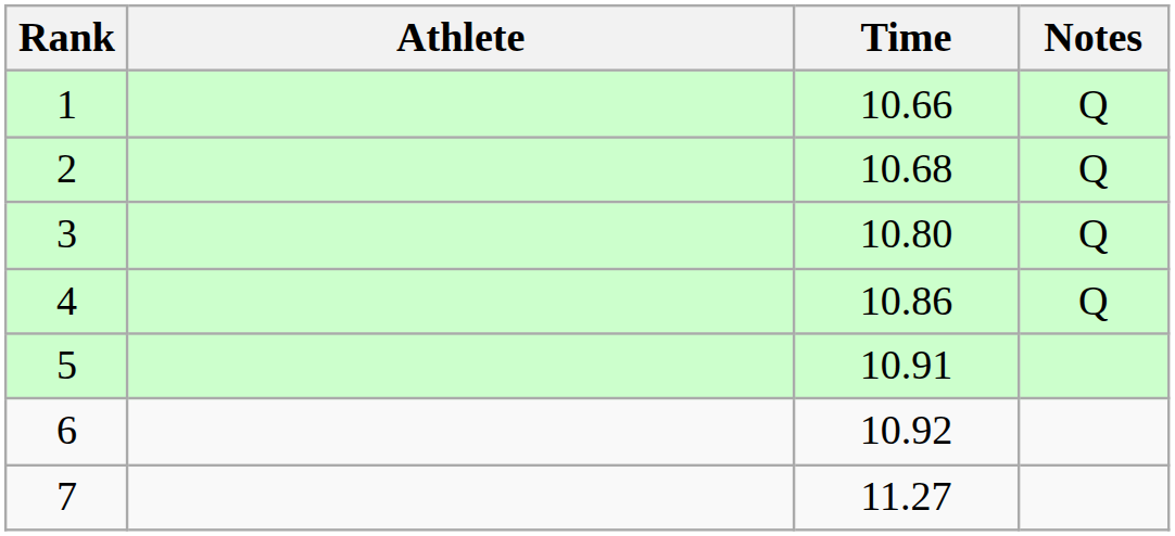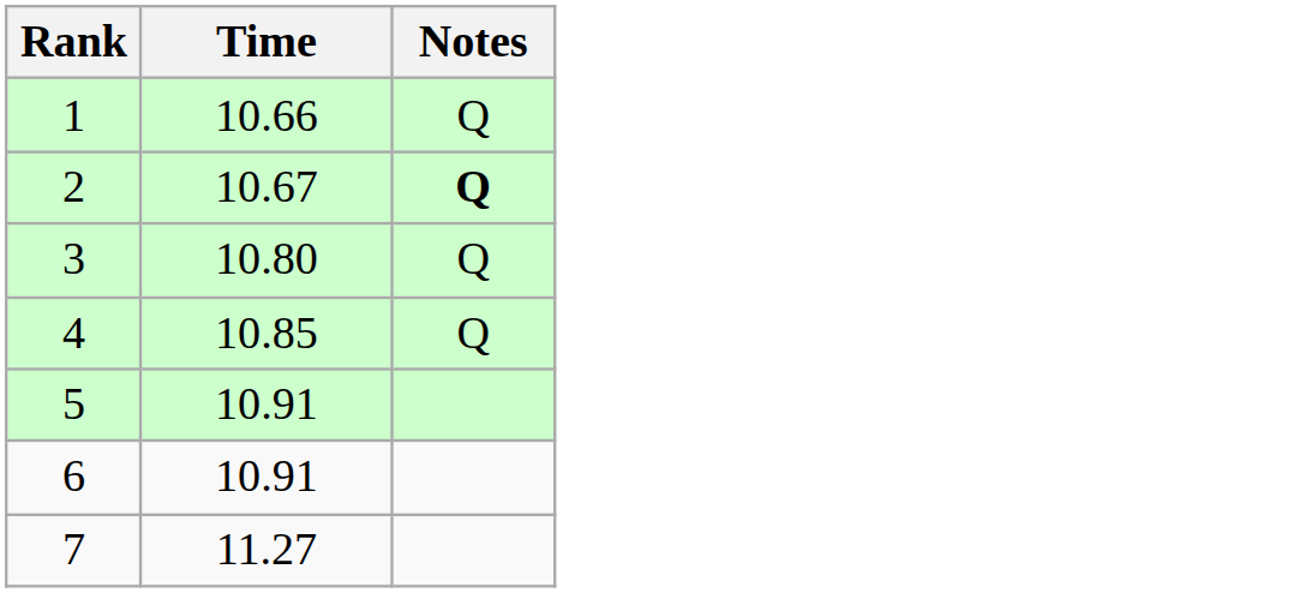- column: Athlete
2 | Time: 10.68 -> 10.67
2 | Notes: normal -> bold
4 | Time: 10.86 -> 10.85
6 | Time: 10.92 -> 10.91
